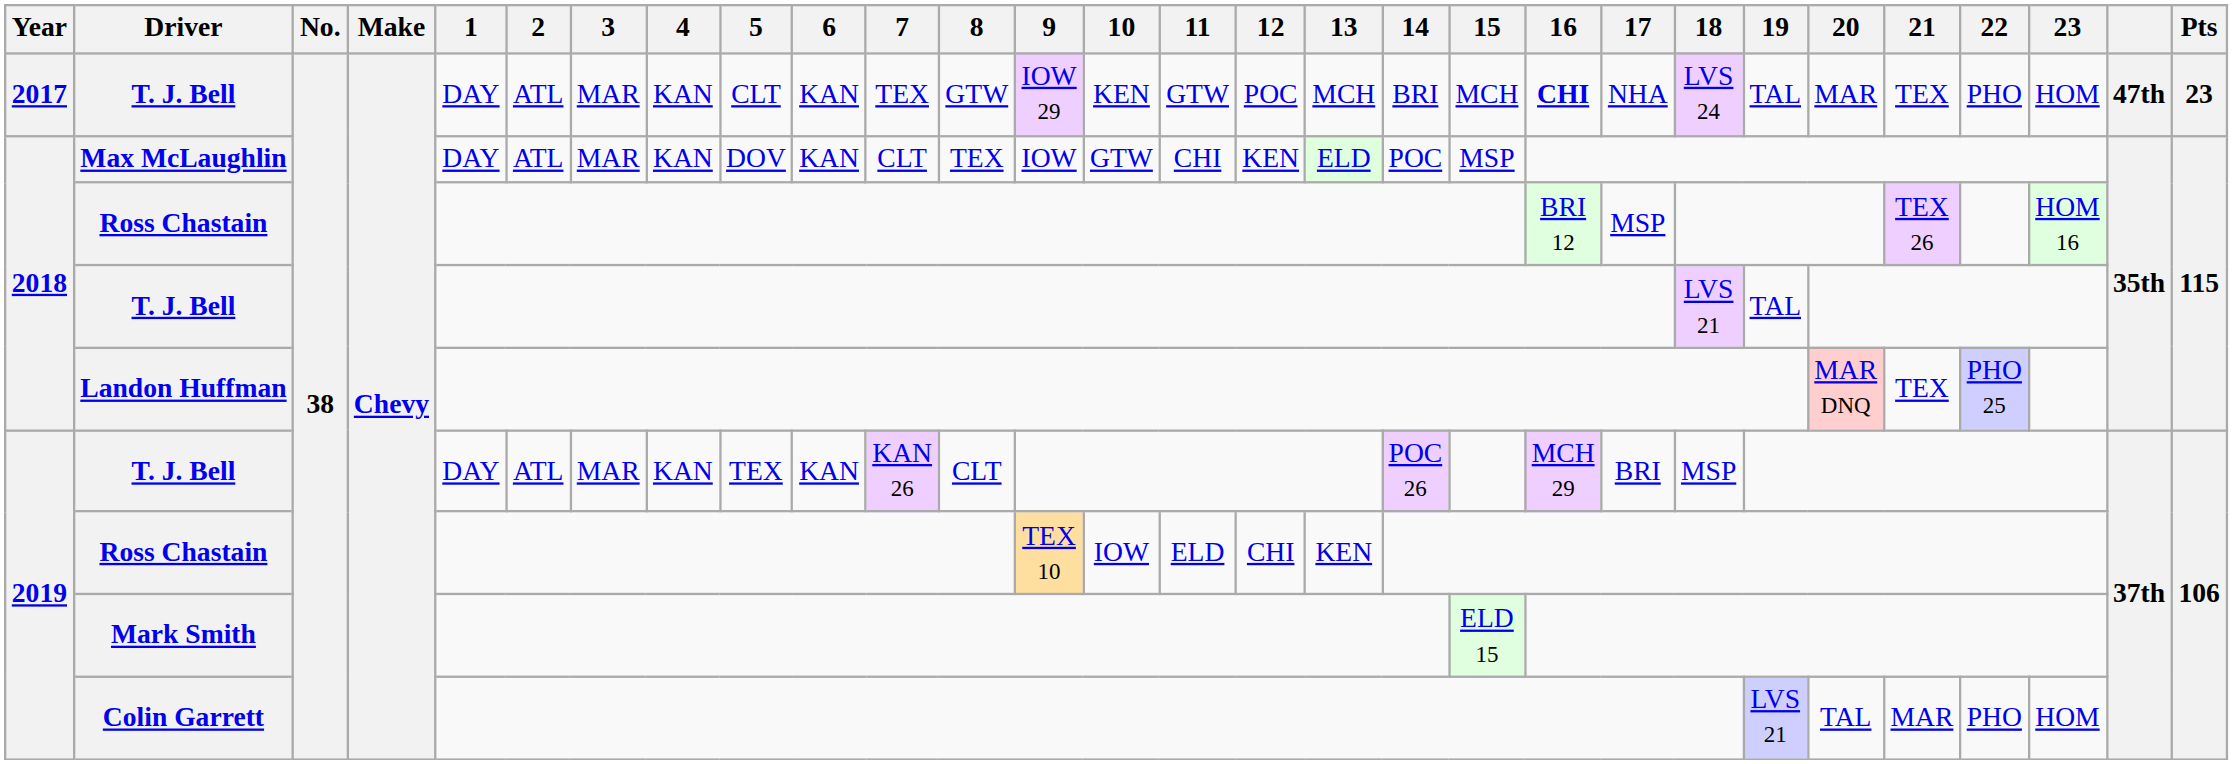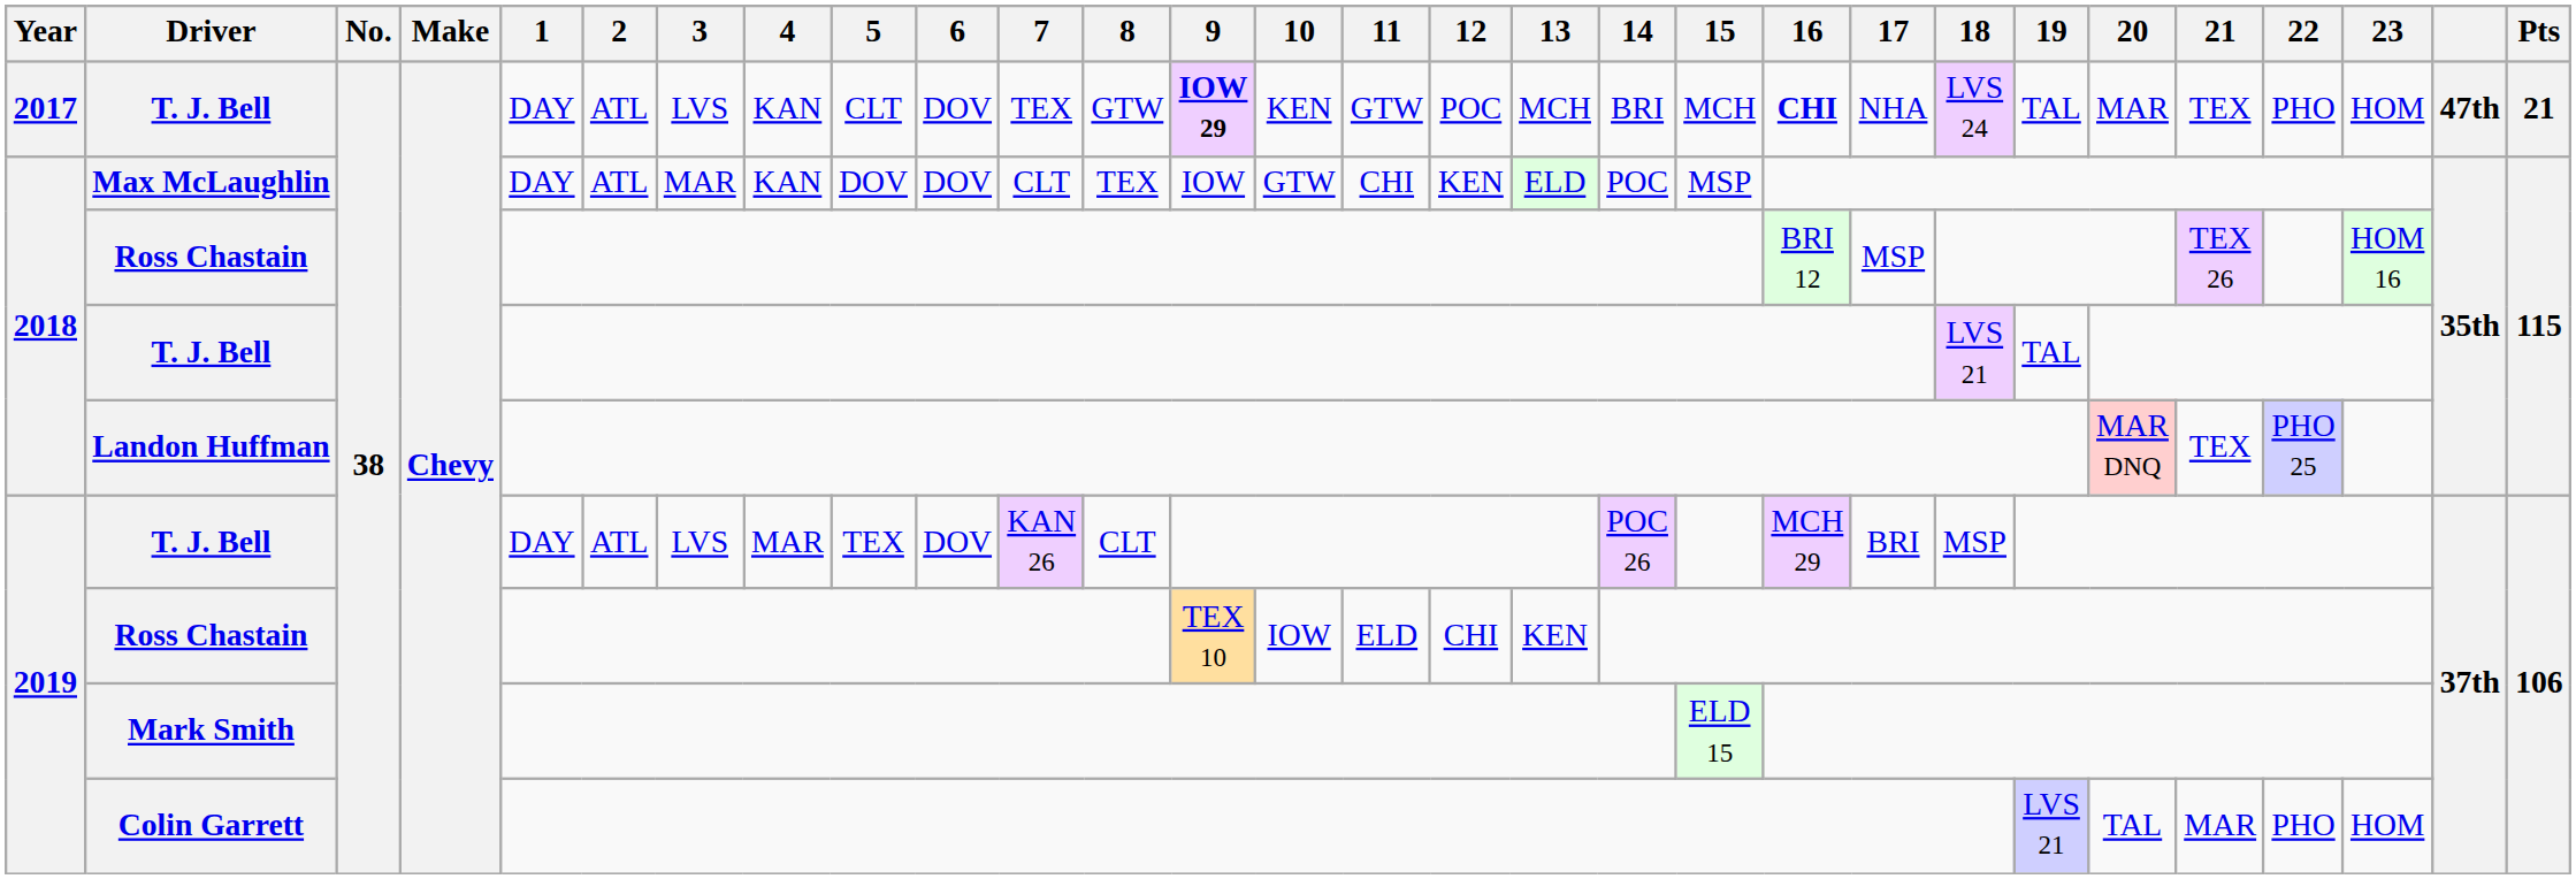2017 / T. J. Bell | 3: MAR -> LVS
2017 / T. J. Bell | 6: KAN -> DOV
2017 / T. J. Bell | 9: normal -> bold
2017 / T. J. Bell | Pts: 23 -> 21
Max McLaughlin | 6: KAN -> DOV
2019 / T. J. Bell | 3: MAR -> LVS
2019 / T. J. Bell | 4: KAN -> MAR
2019 / T. J. Bell | 6: KAN -> DOV
